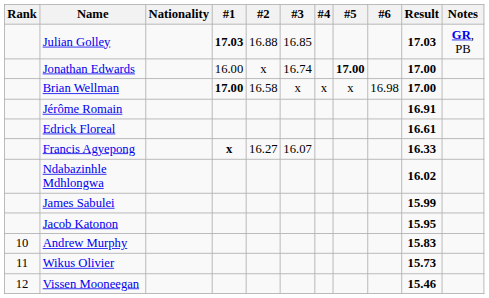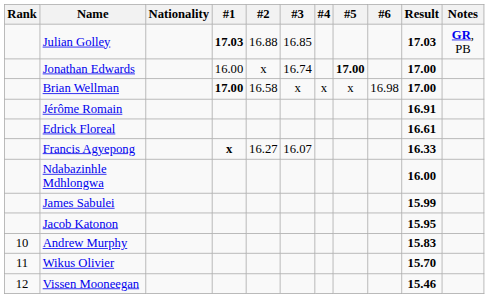Ndabazinhle Mdhlongwa | Result: 16.02 -> 16.00
Wikus Olivier | Result: 15.73 -> 15.70
